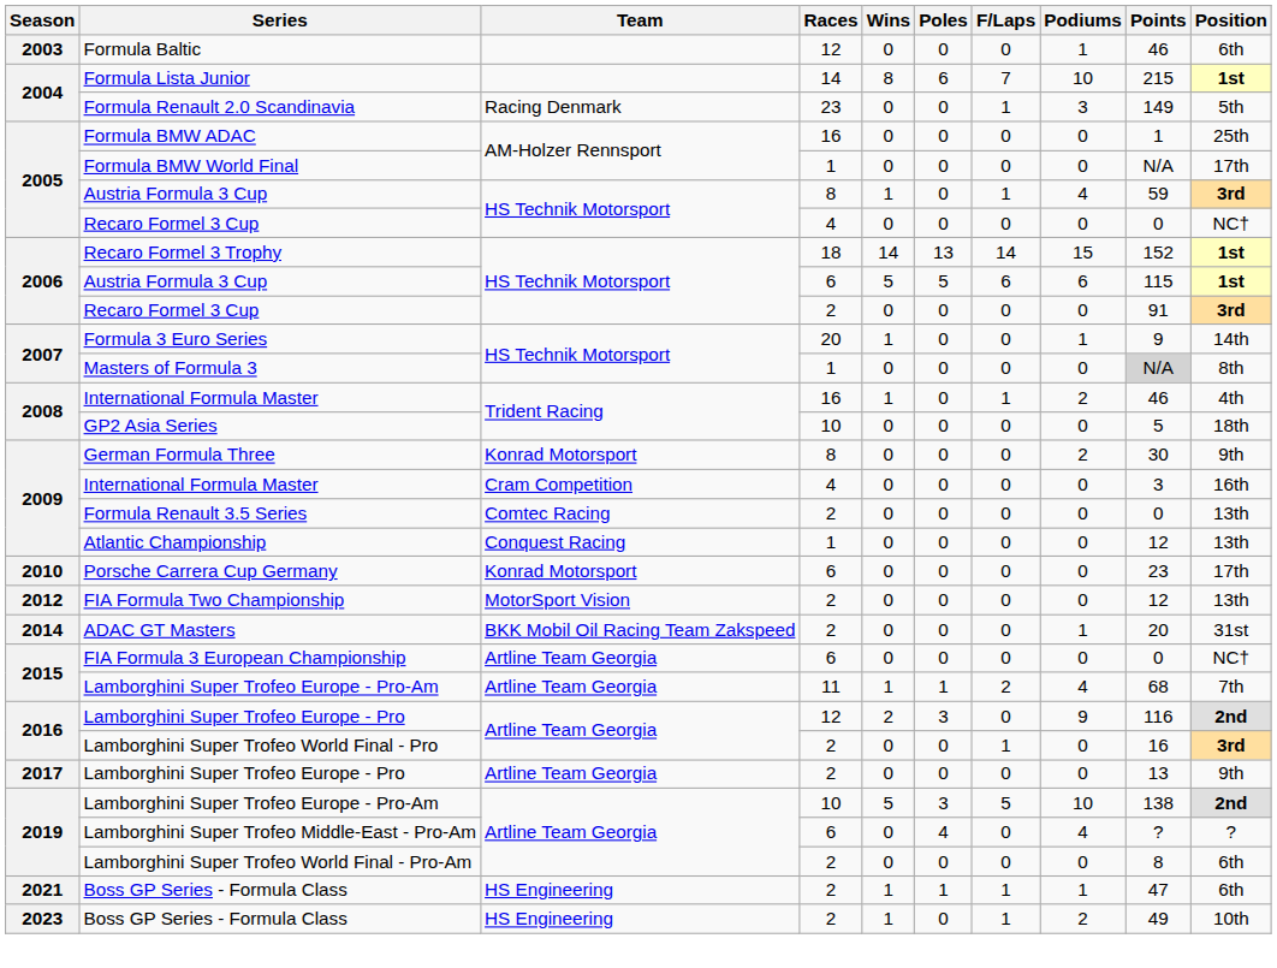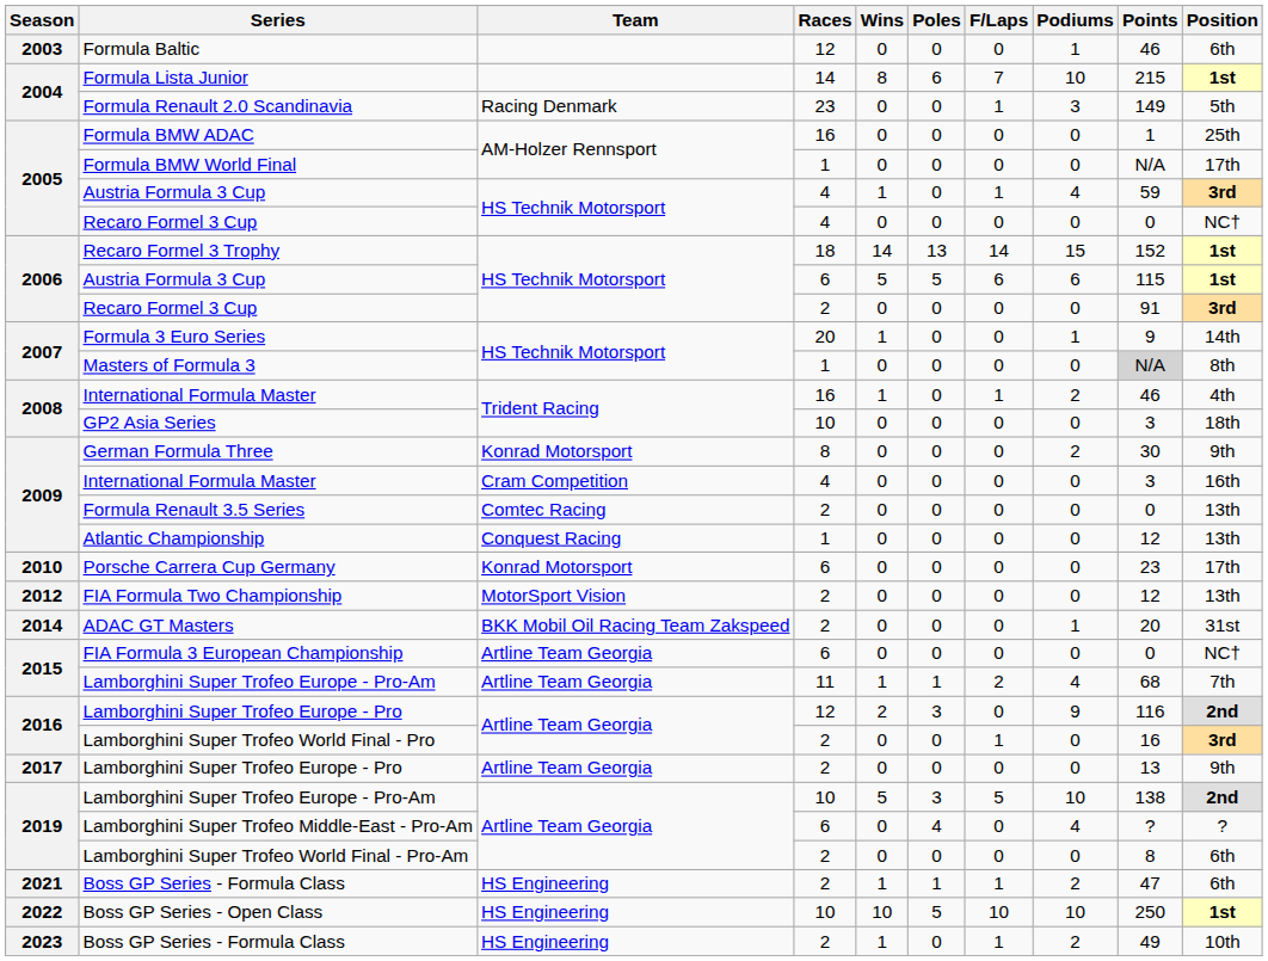2005 / Austria Formula 3 Cup | Races: 8 -> 4
GP2 Asia Series | Points: 5 -> 3
2021 / Boss GP Series - Formula Class | Podiums: 1 -> 2
+ row: 2022 | Boss GP Series - Open Class | HS Engineering | 10 | 10 | 5 | 10 | 10 | 250 | 1st
